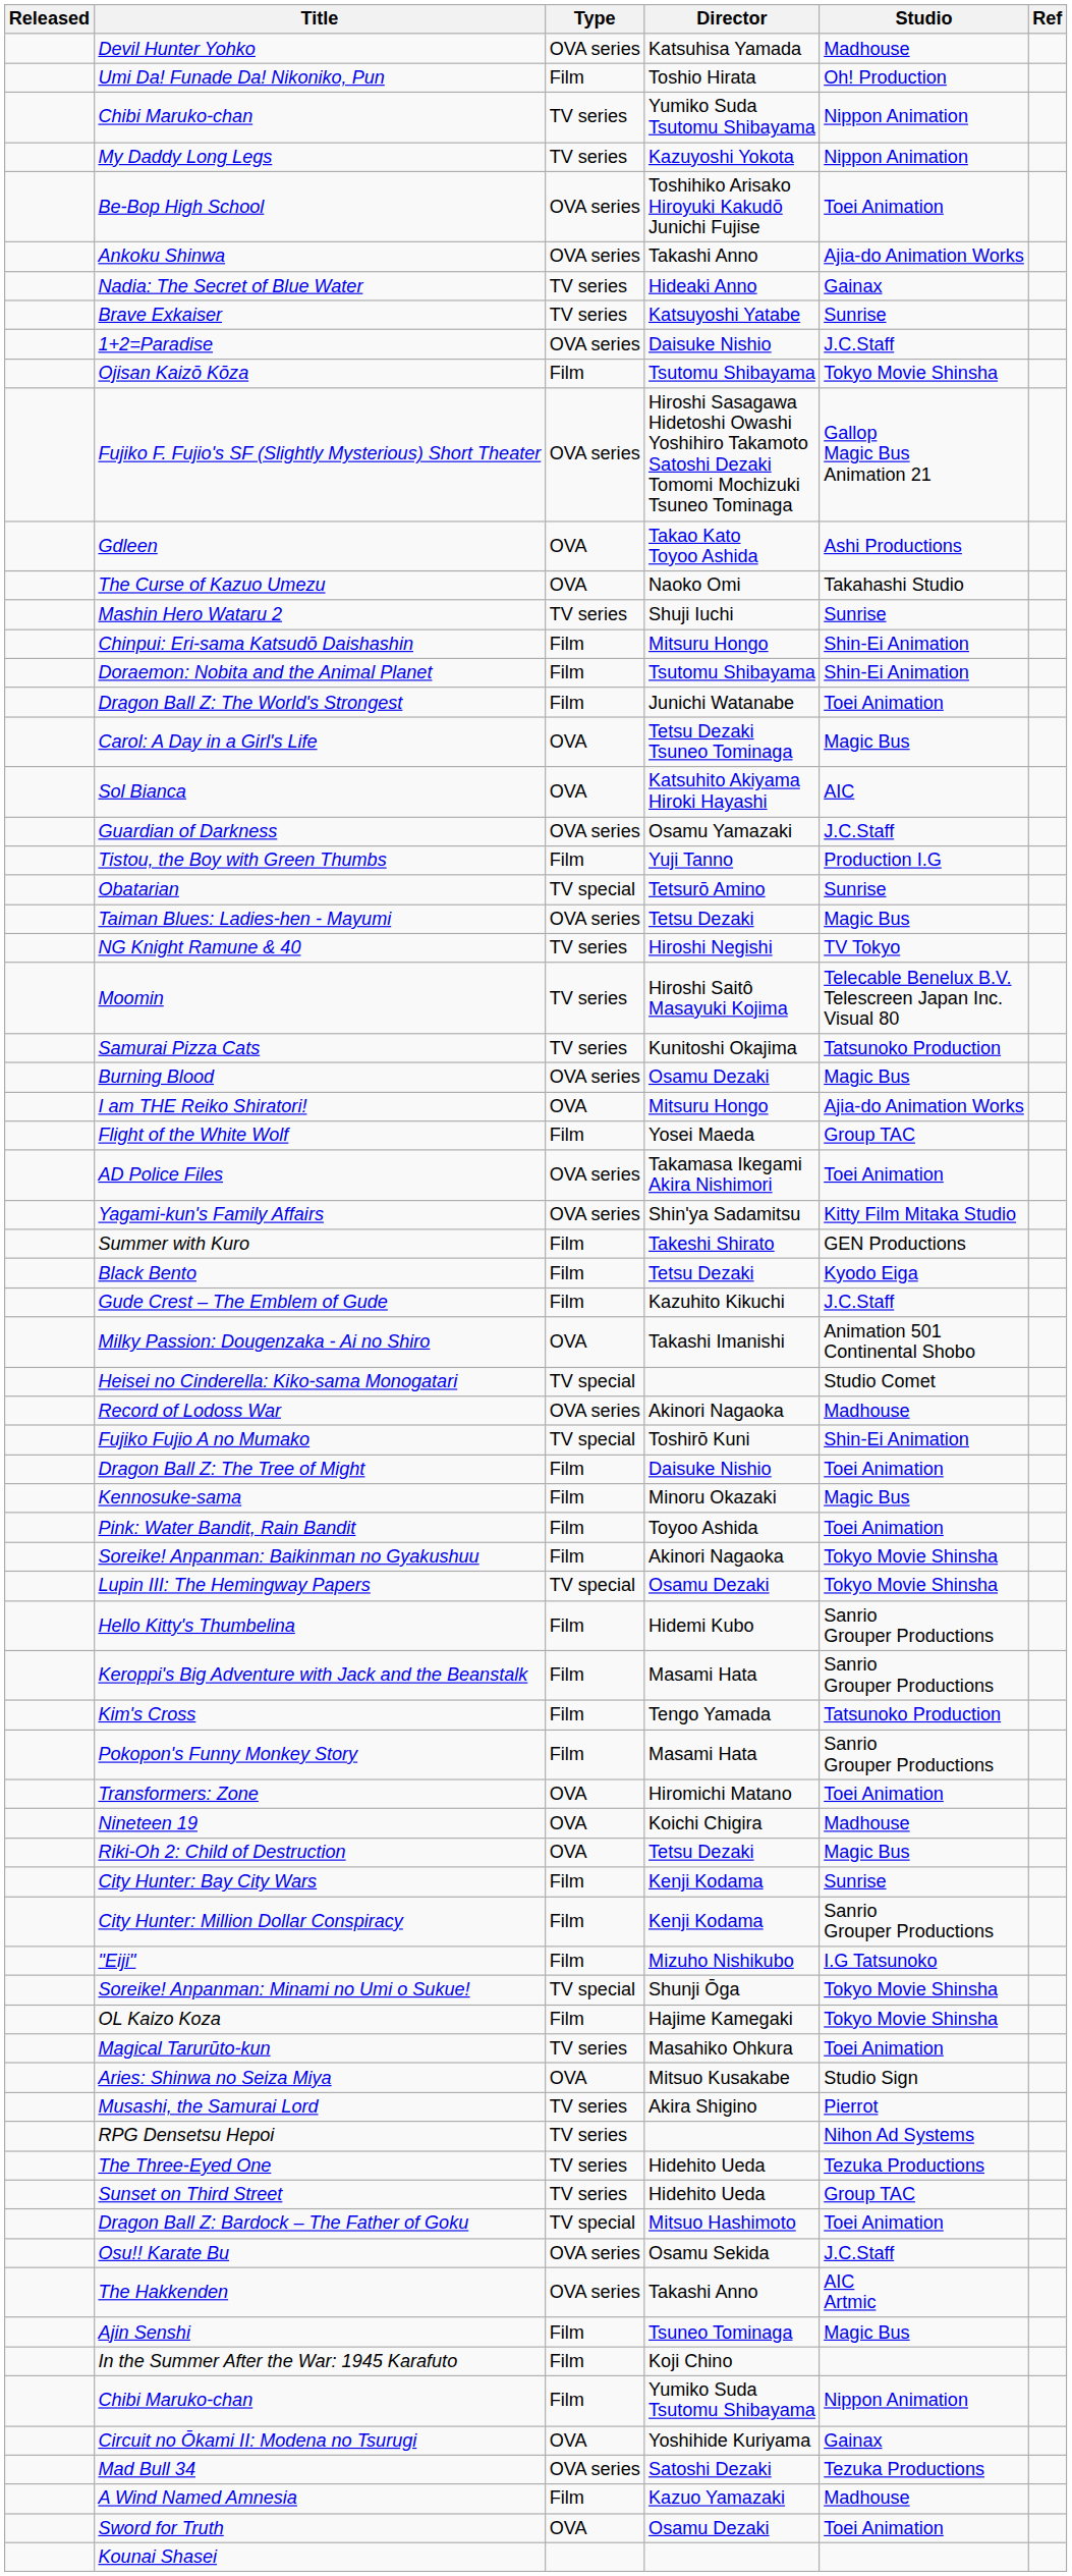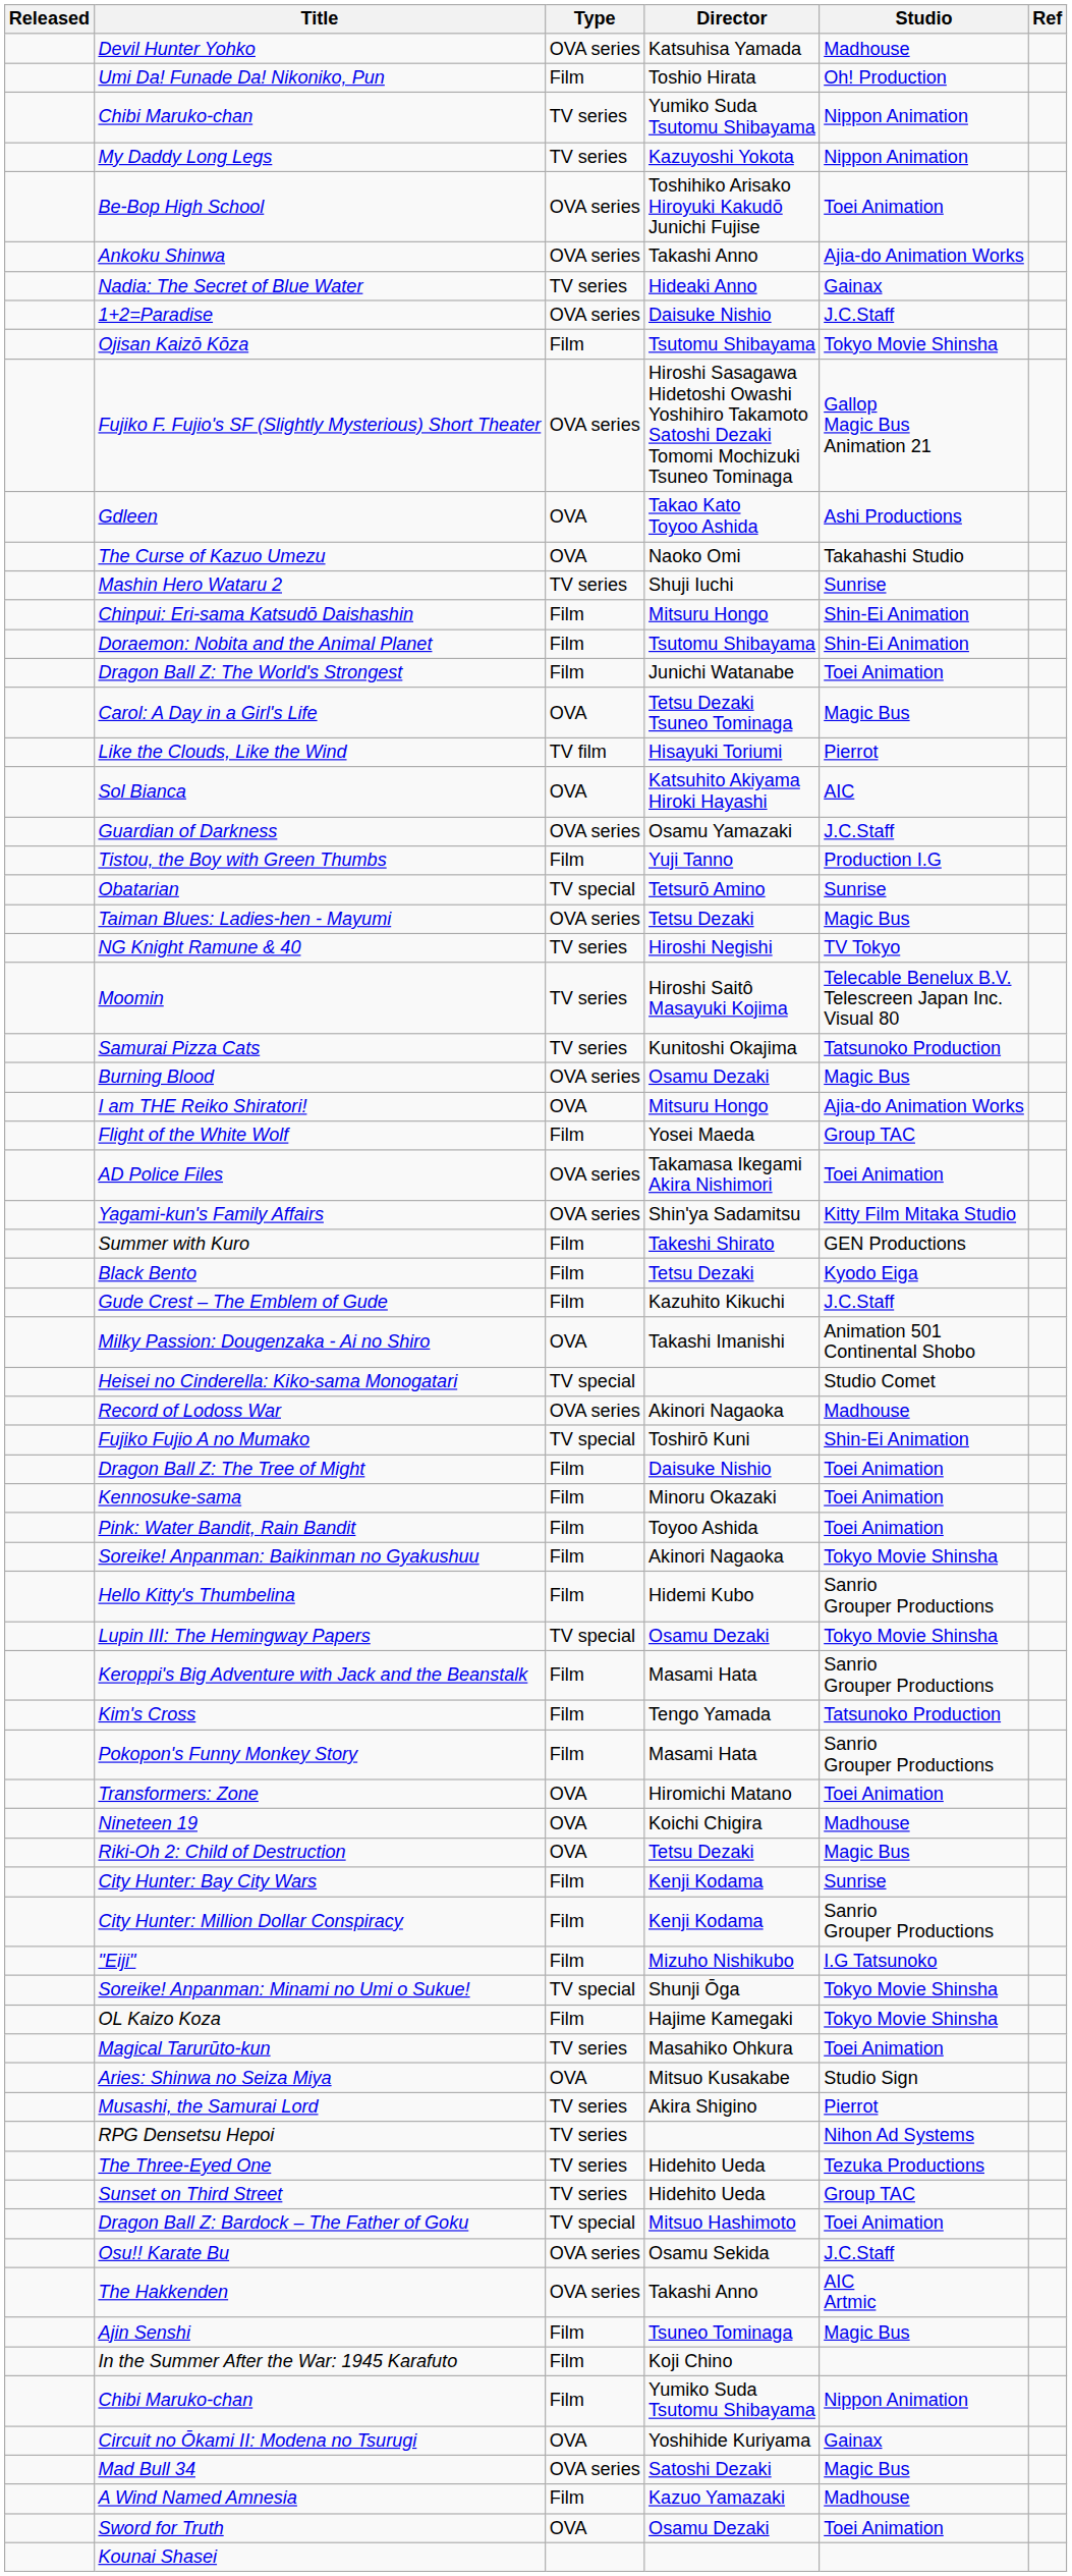- row: Brave Exkaiser | TV series | Katsuyoshi Yatabe | Sunrise
+ row: Like the Clouds, Like the Wind | TV film | Hisayuki Toriumi | Pierrot
Kennosuke-sama | Studio: Magic Bus -> Toei Animation
rows swapped: Lupin III: The Hemingway Papers <-> Hello Kitty's Thumbelina
Mad Bull 34 | Studio: Tezuka Productions -> Magic Bus
